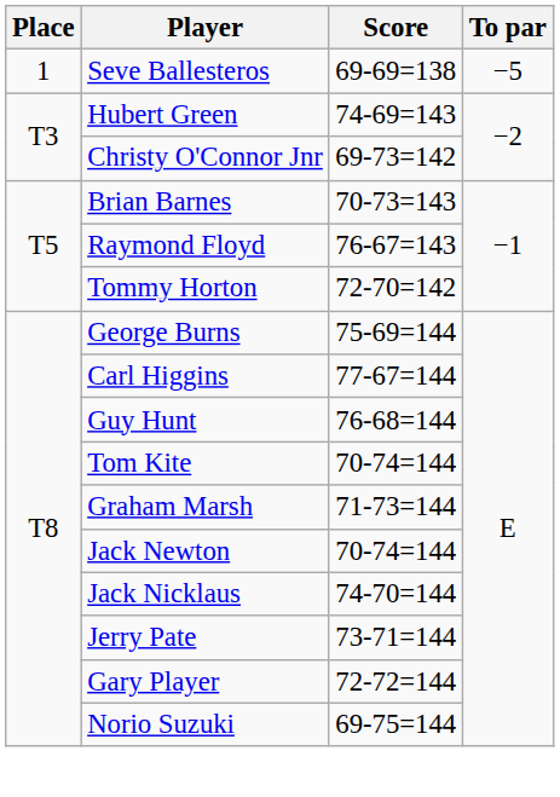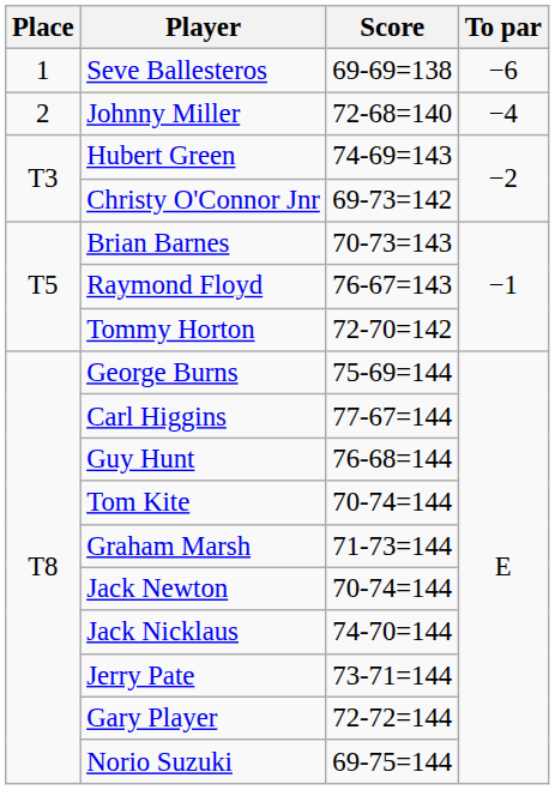Seve Ballesteros | To par: −5 -> −6
+ row: 2 | Johnny Miller | 72-68=140 | −4
